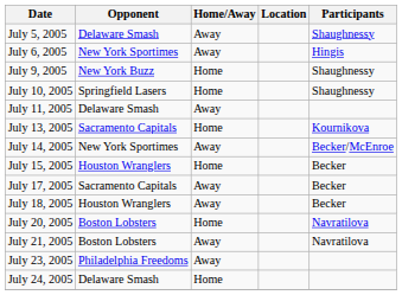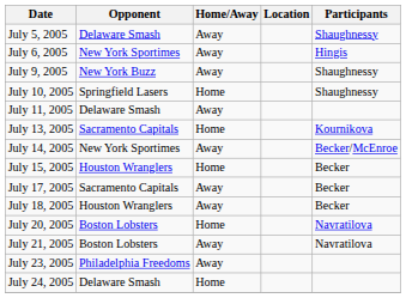July 9, 2005 | Home/Away: Home -> Away
